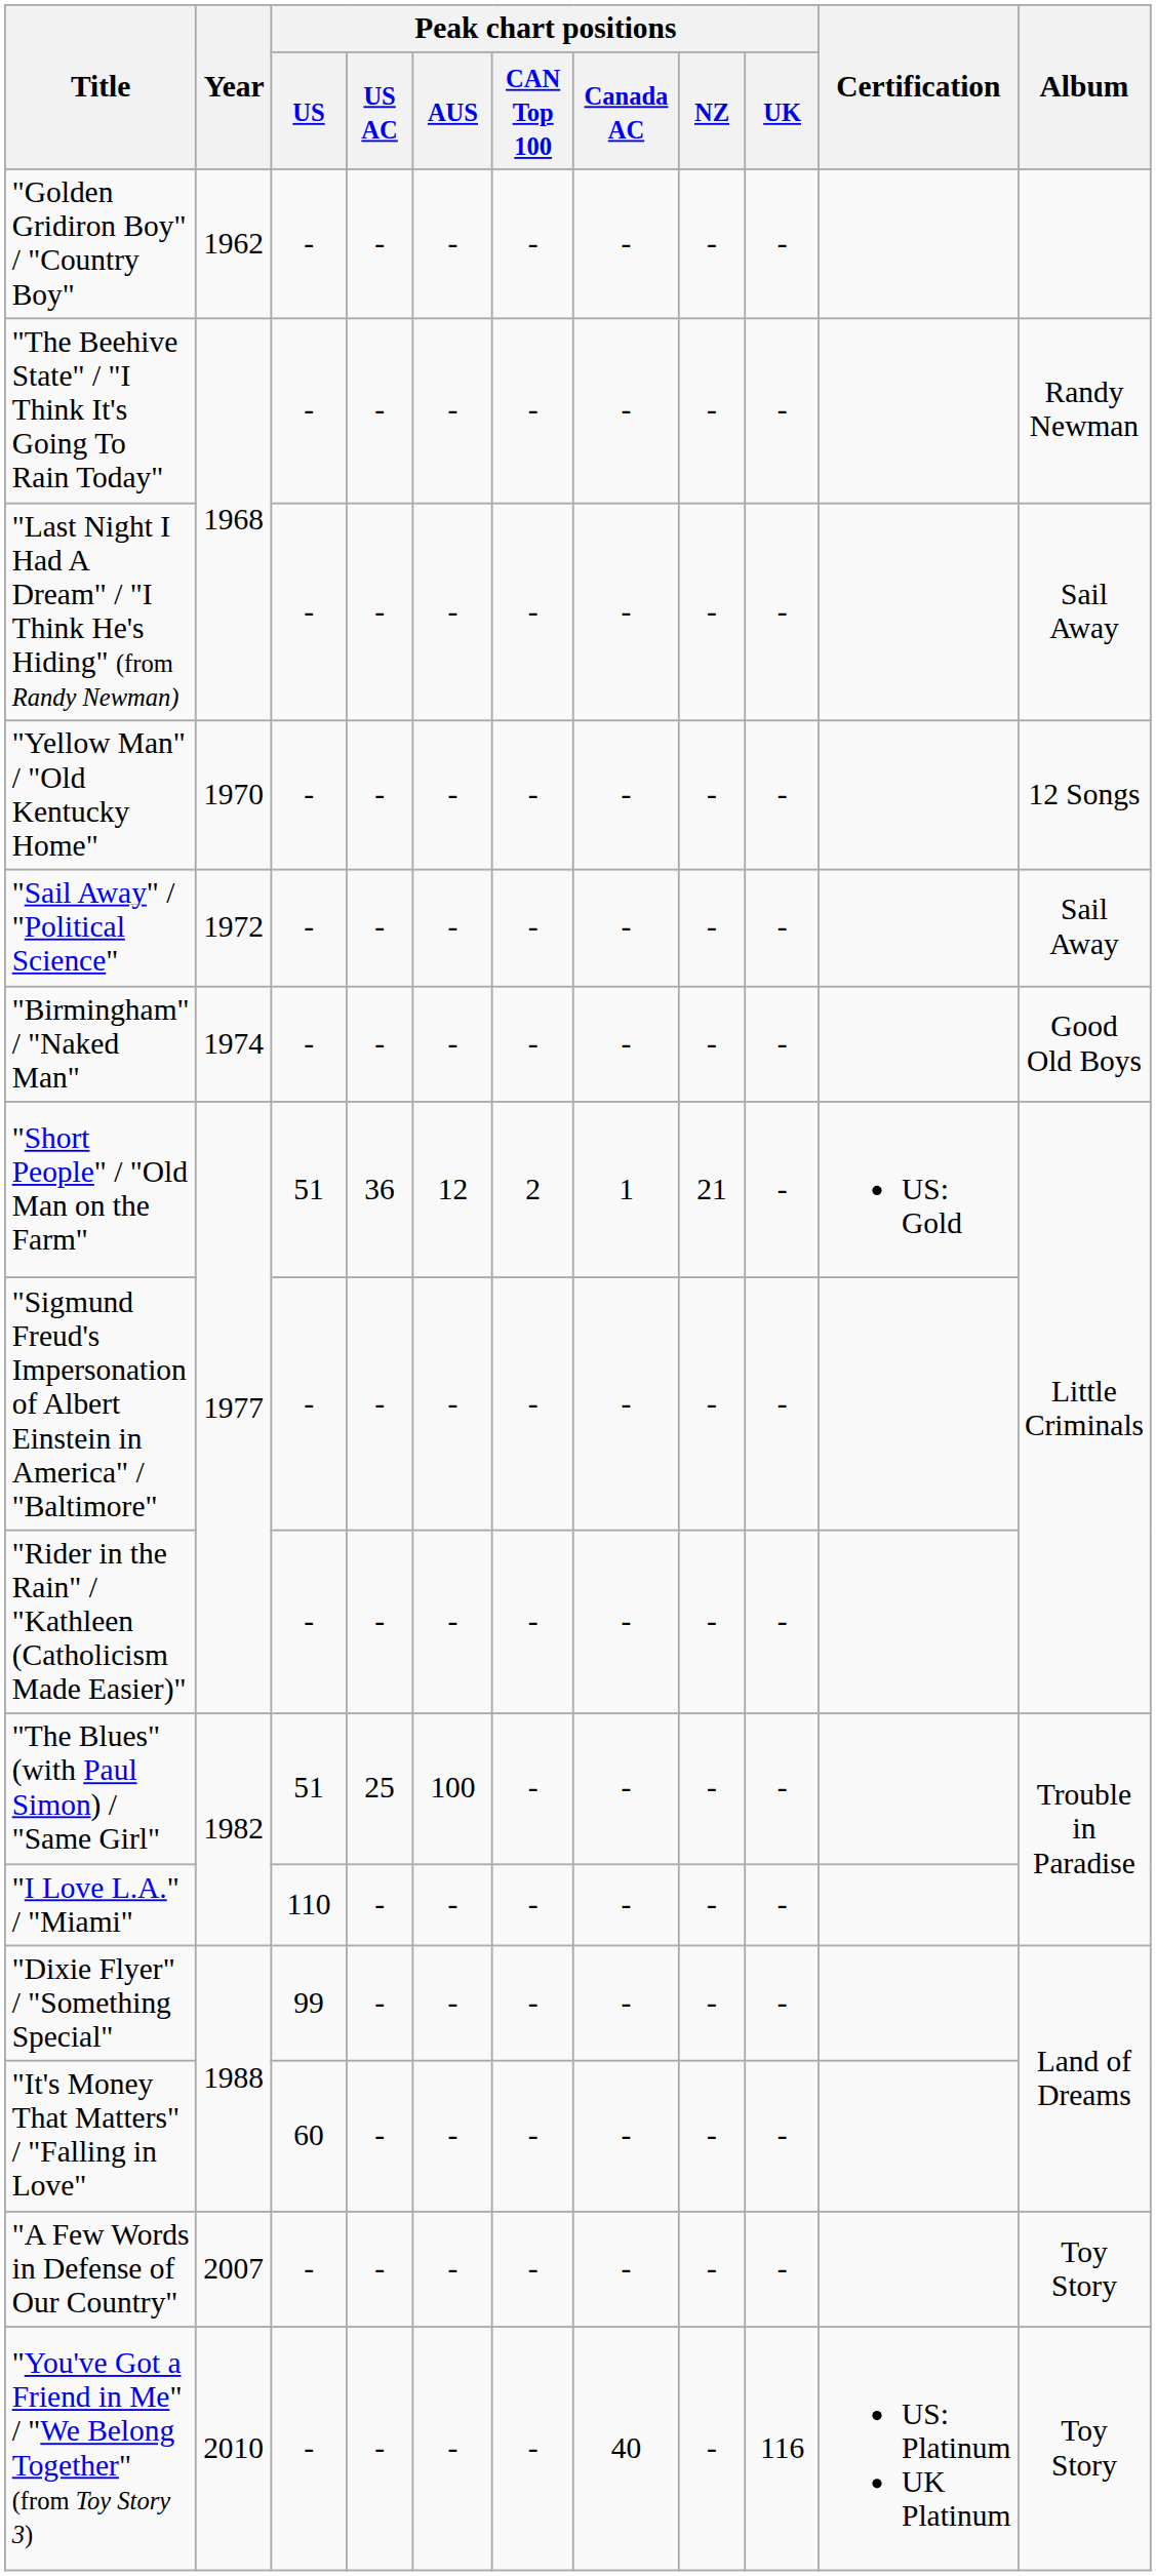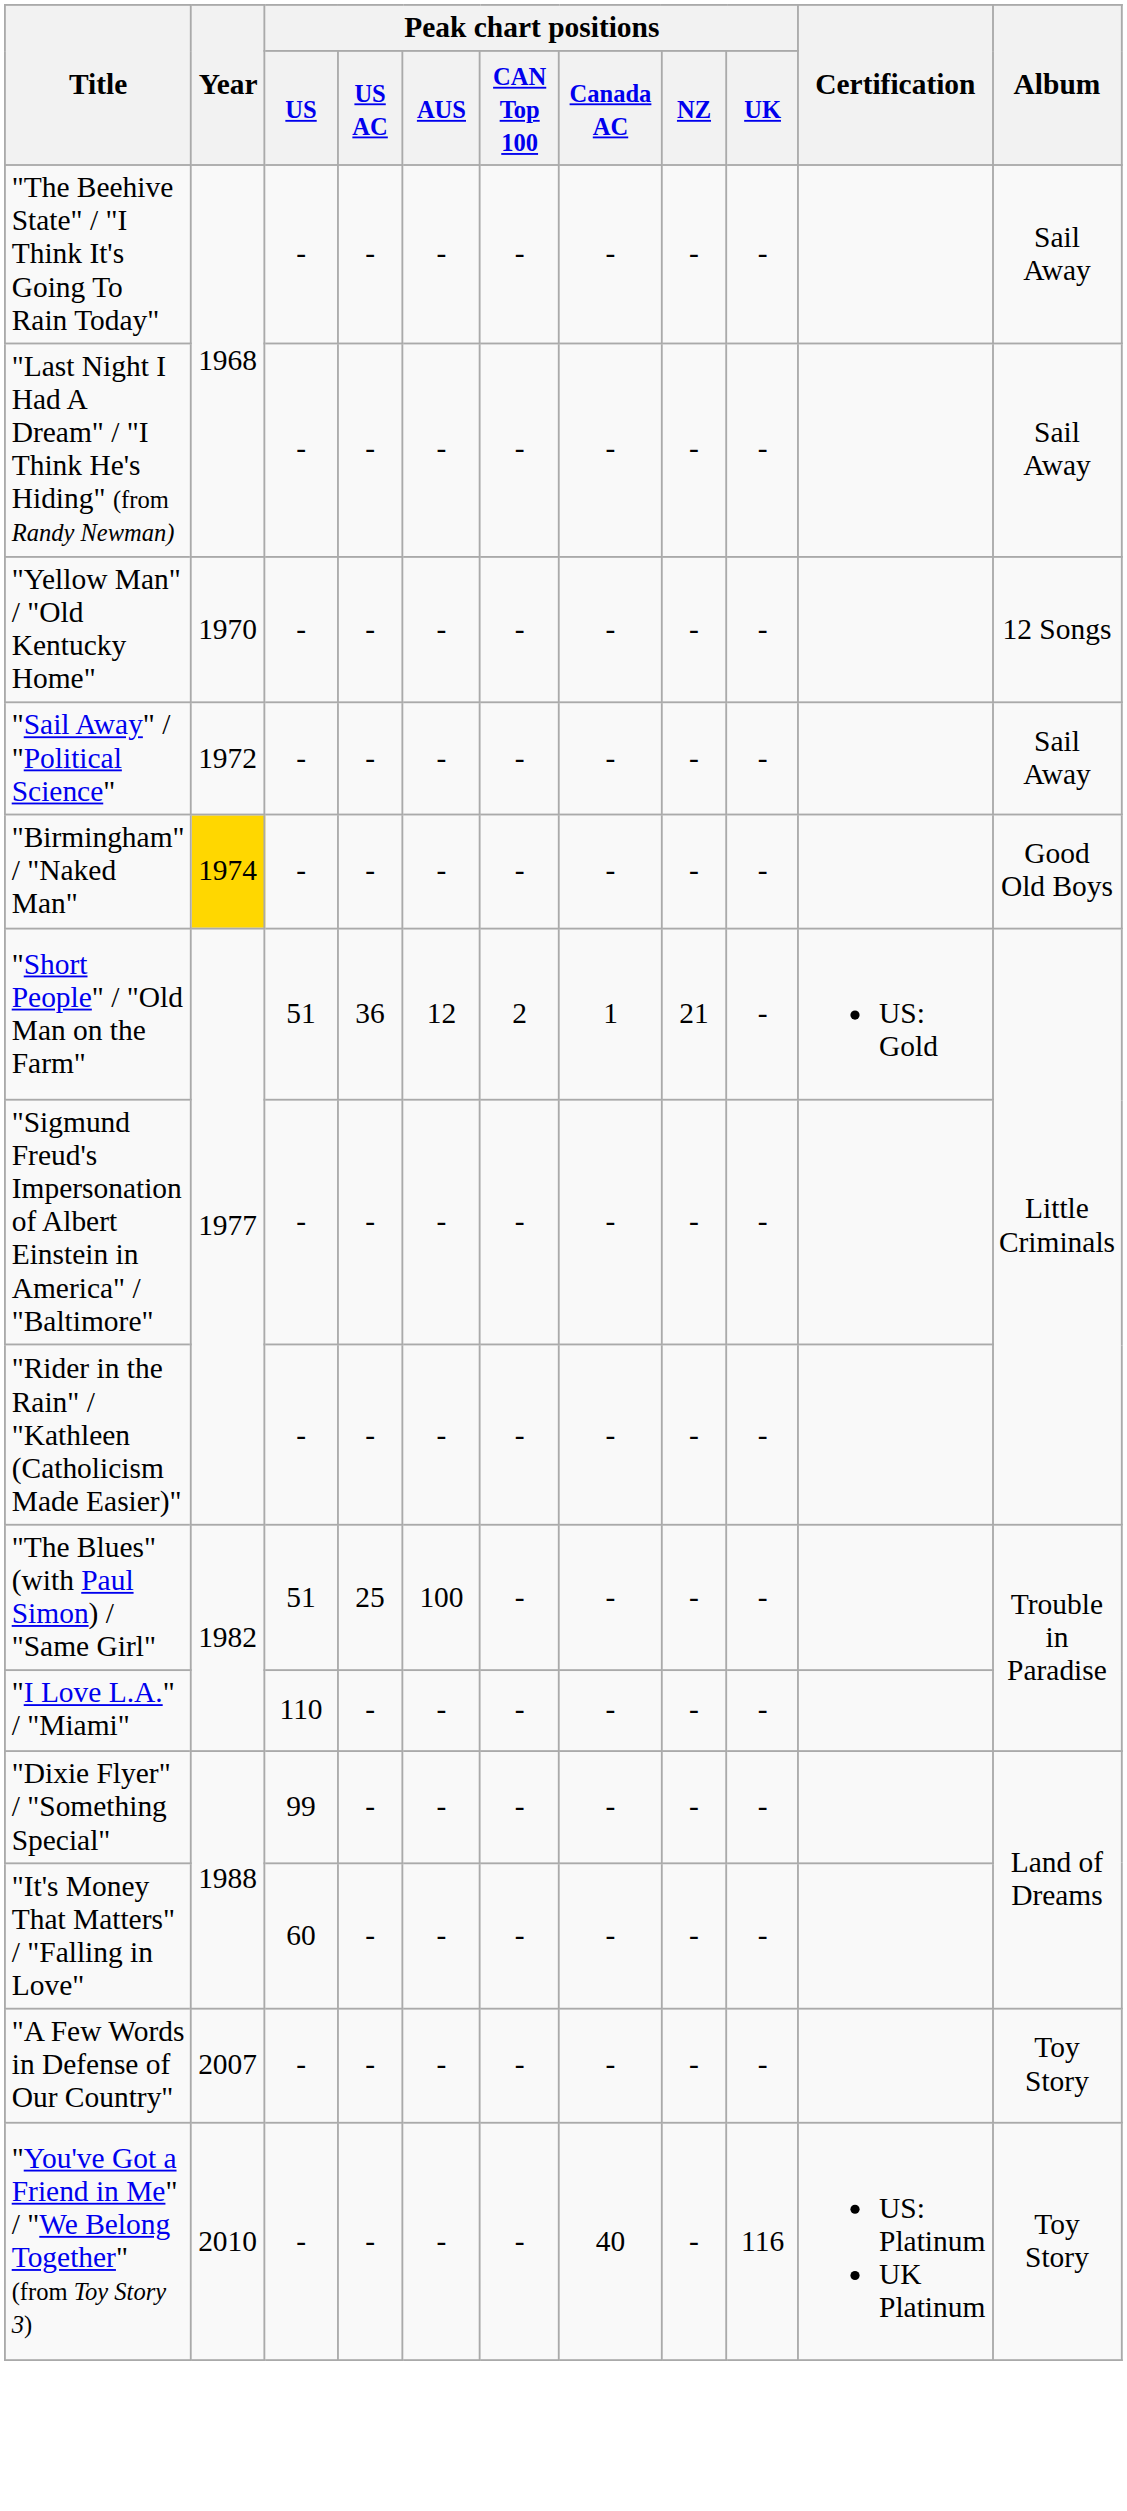- row: "Golden Gridiron Boy" / "Country Boy" | 1962 | - | - | - | - | - | - | -
"The Beehive State" / "I Think It's Going To Rain Today" | Album: Randy Newman -> Sail Away
"Birmingham" / "Naked Man" | Year: no background -> gold background
